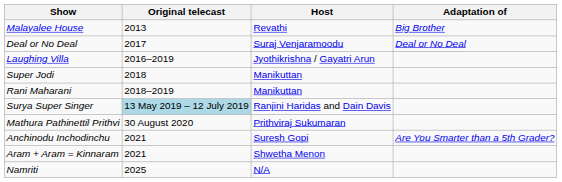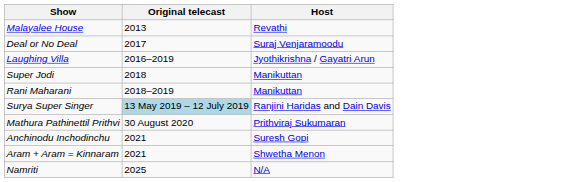- column: Adaptation of | Big Brother | Deal or No Deal | Are You Smarter than a 5th Grader?
